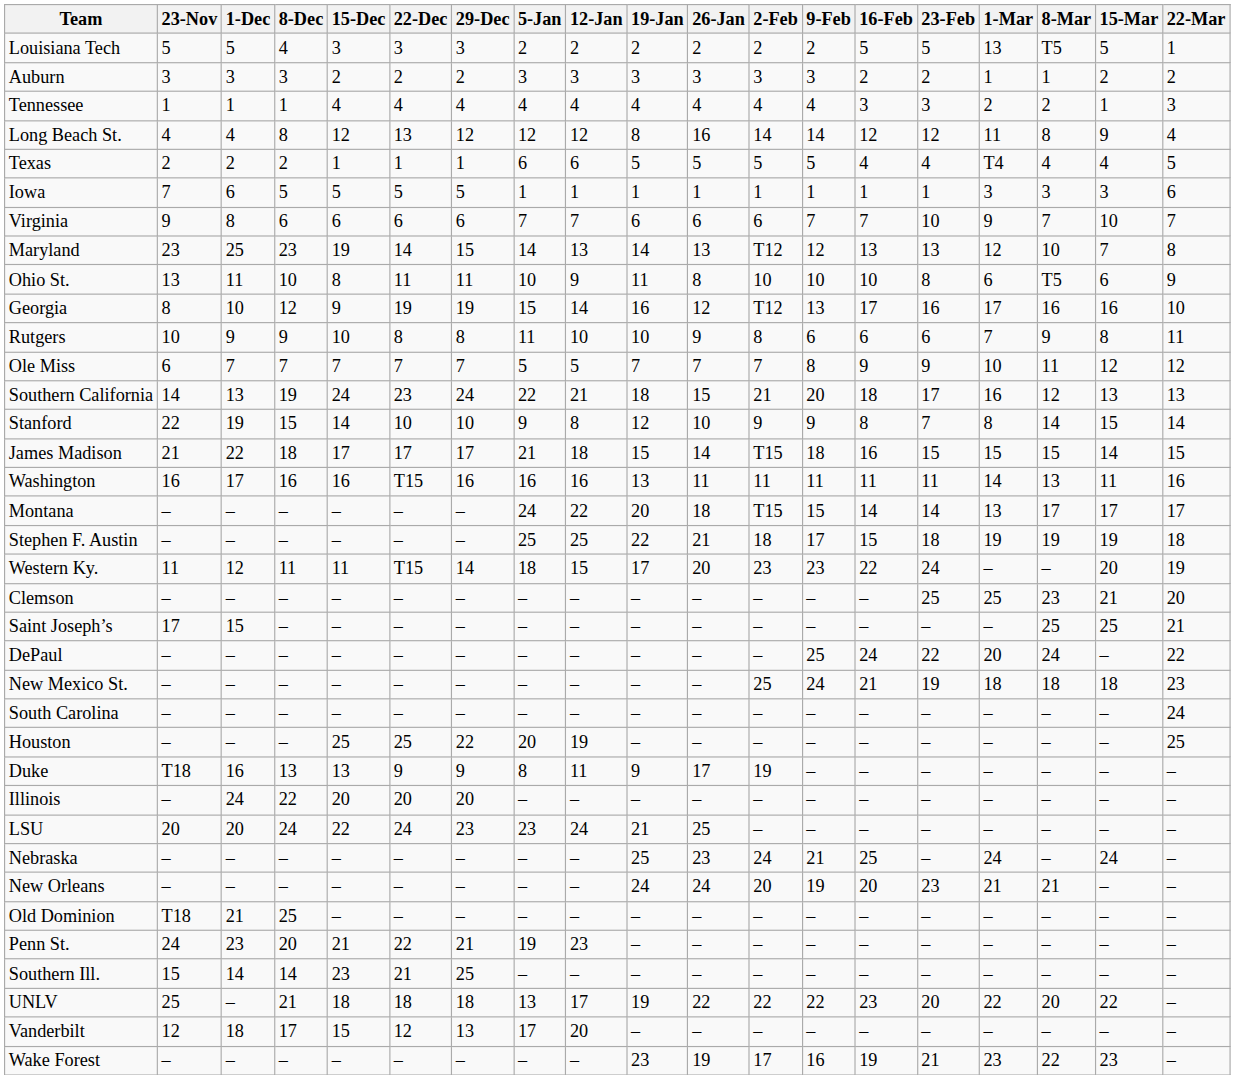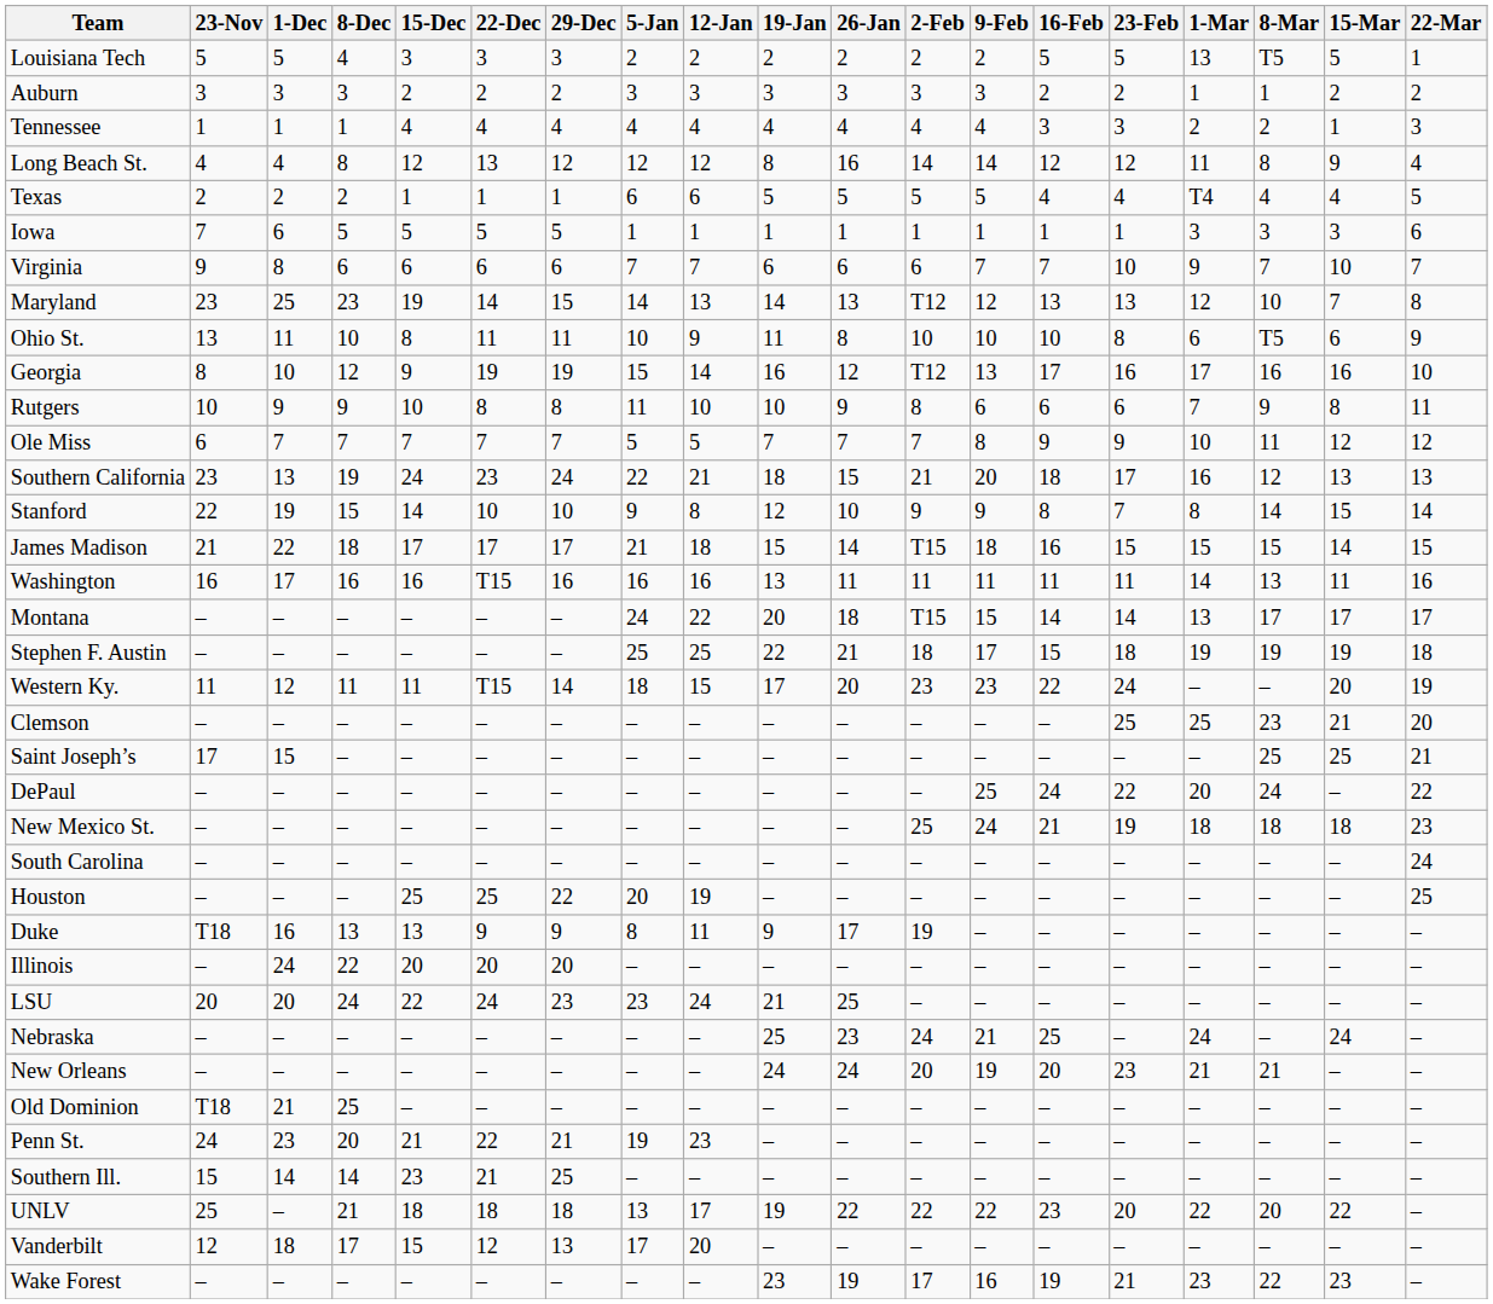Southern California | 23-Nov: 14 -> 23
